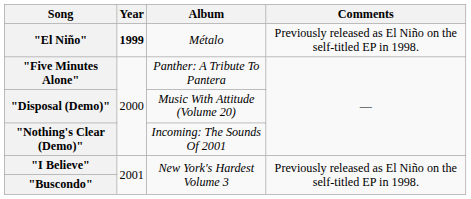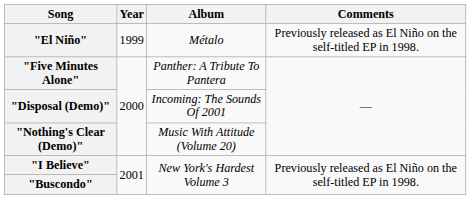"El Niño" | Year: bold -> normal
"Disposal (Demo)" | Album: Music With Attitude (Volume 20) -> Incoming: The Sounds Of 2001
"Nothing's Clear (Demo)" | Album: Incoming: The Sounds Of 2001 -> Music With Attitude (Volume 20)
